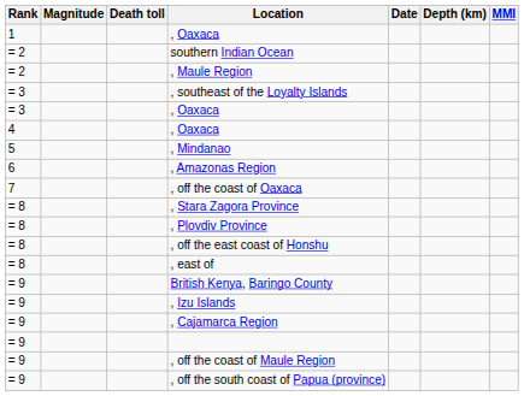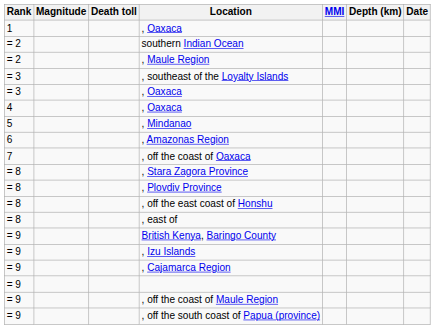columns swapped: MMI <-> Date
